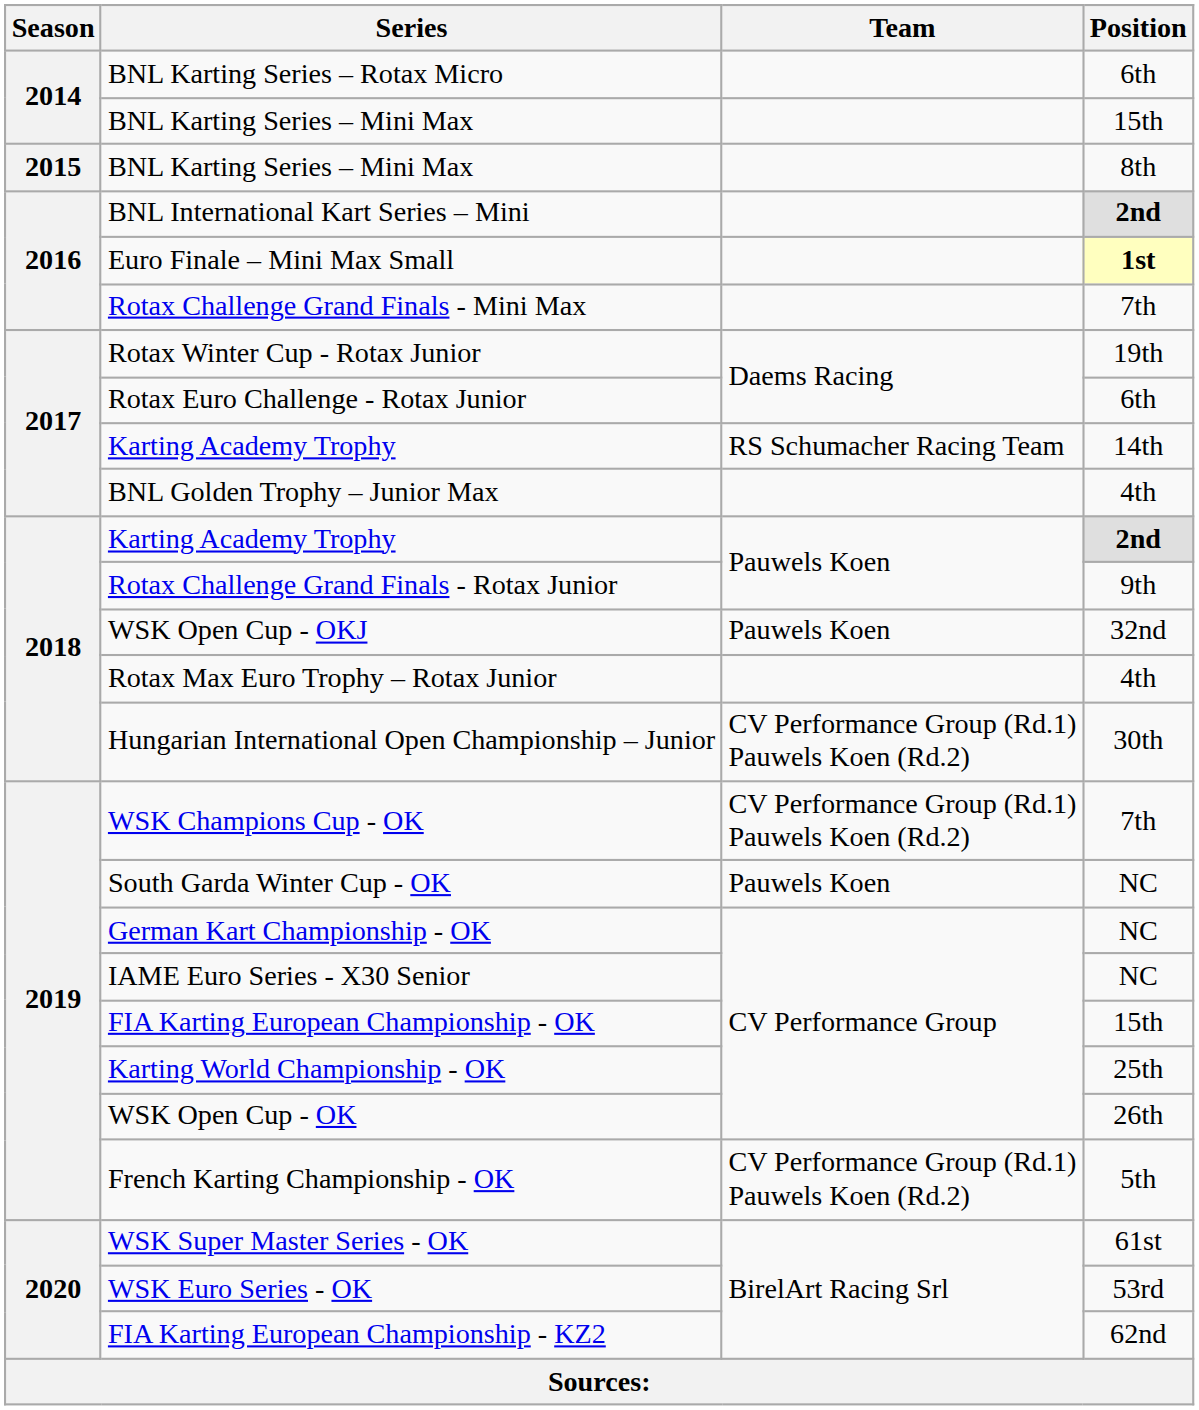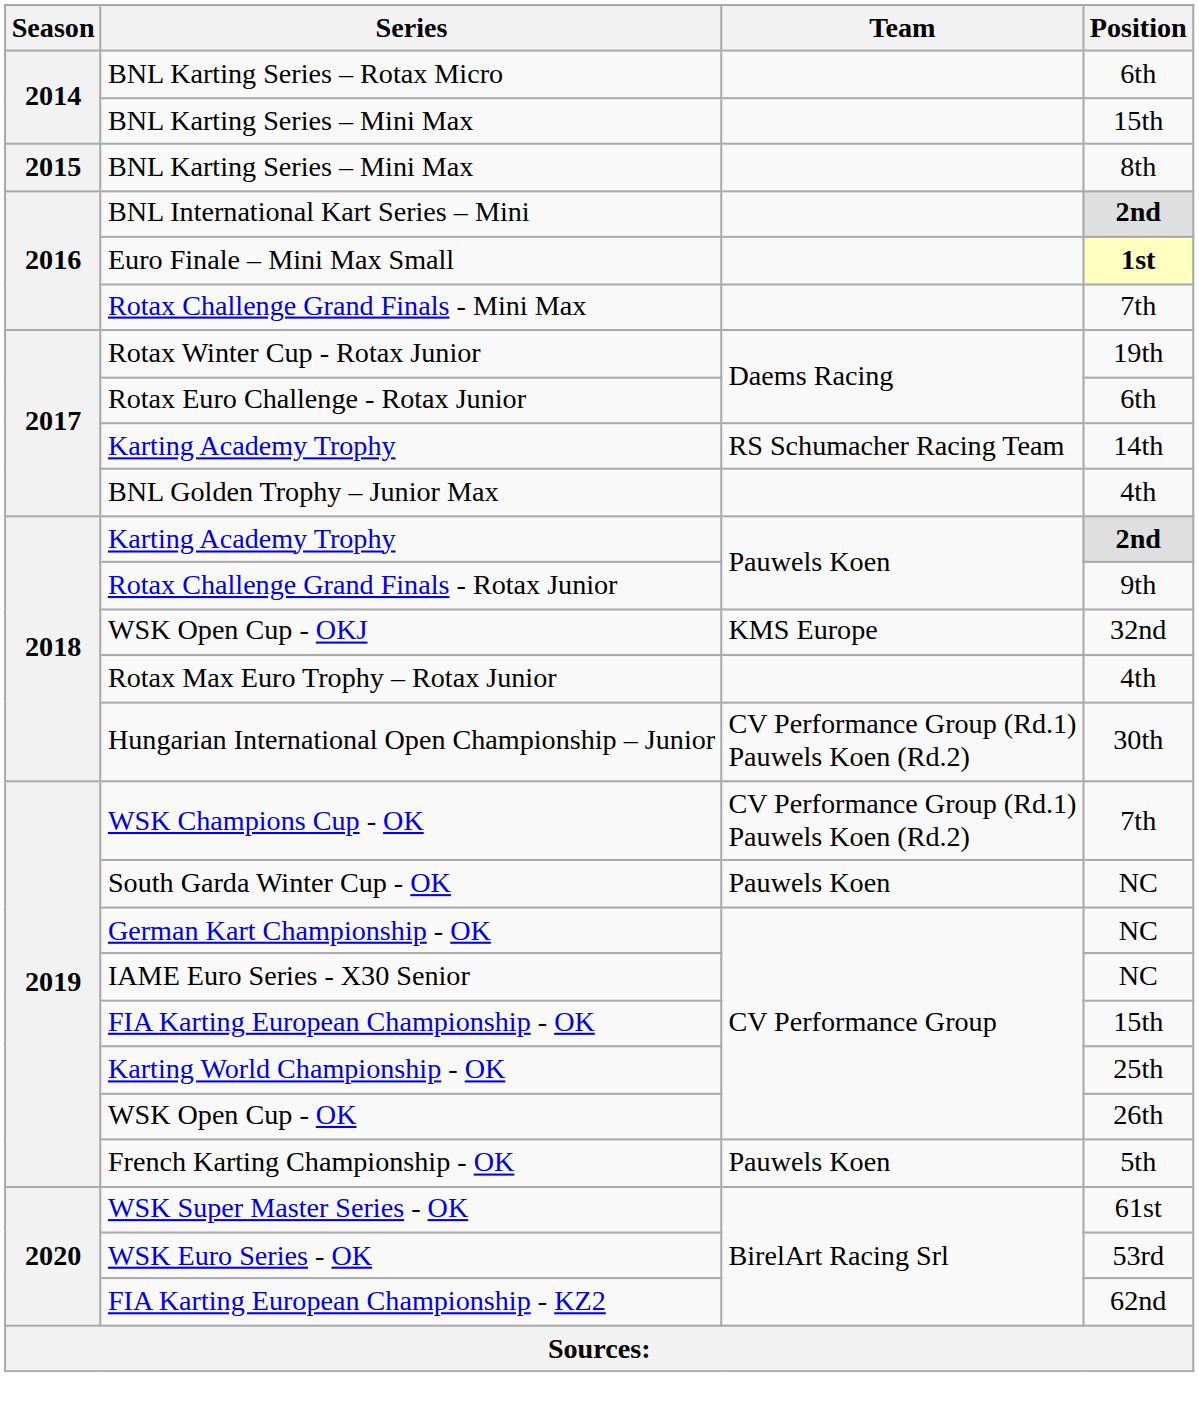WSK Open Cup - OKJ | Team: Pauwels Koen -> KMS Europe
French Karting Championship - OK | Team: CV Performance Group (Rd.1) Pauwels Koen (Rd.2) -> Pauwels Koen
